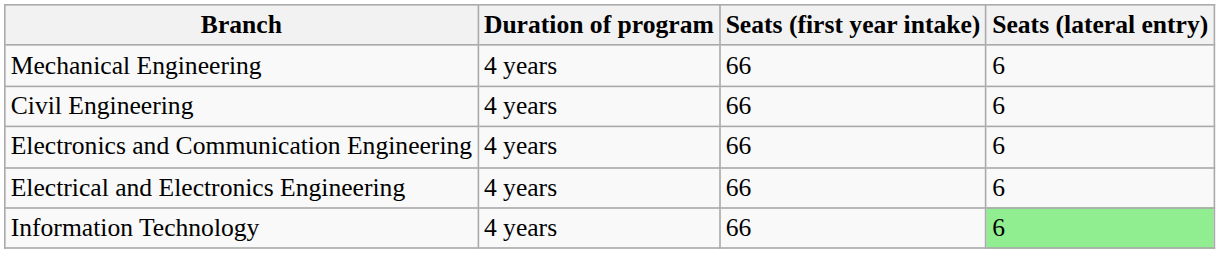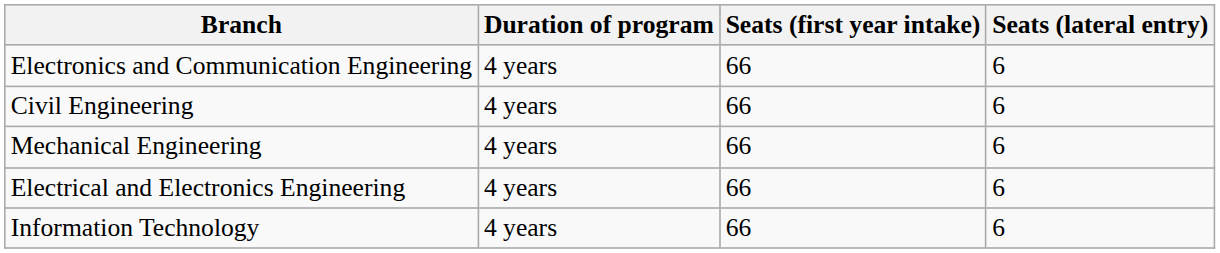rows swapped: Mechanical Engineering <-> Electronics and Communication Engineering
Information Technology | Seats (lateral entry): lightgreen background -> no background
